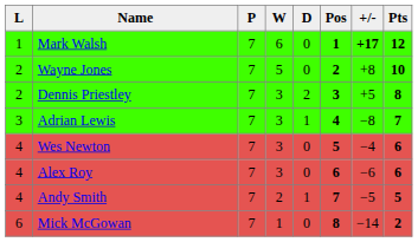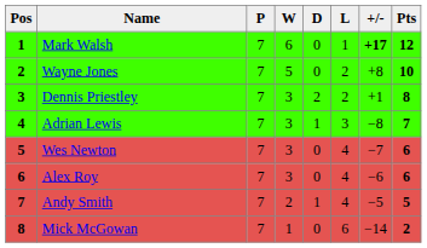columns swapped: Pos <-> L
Dennis Priestley | +/-: +5 -> +1
Wes Newton | +/-: −4 -> −7
